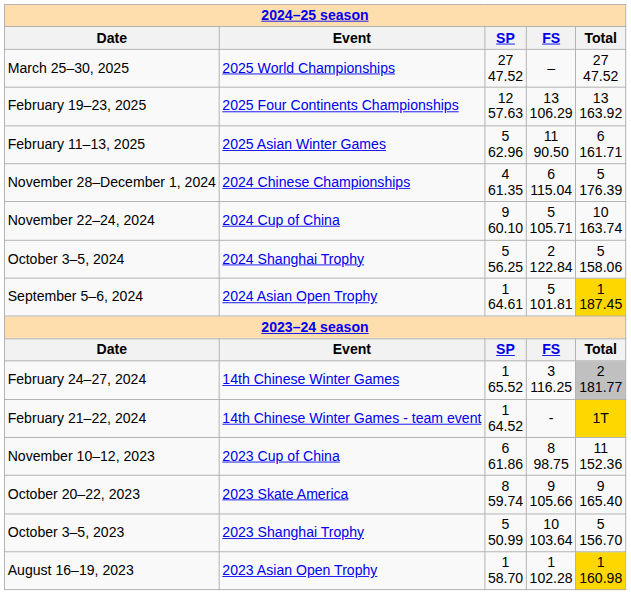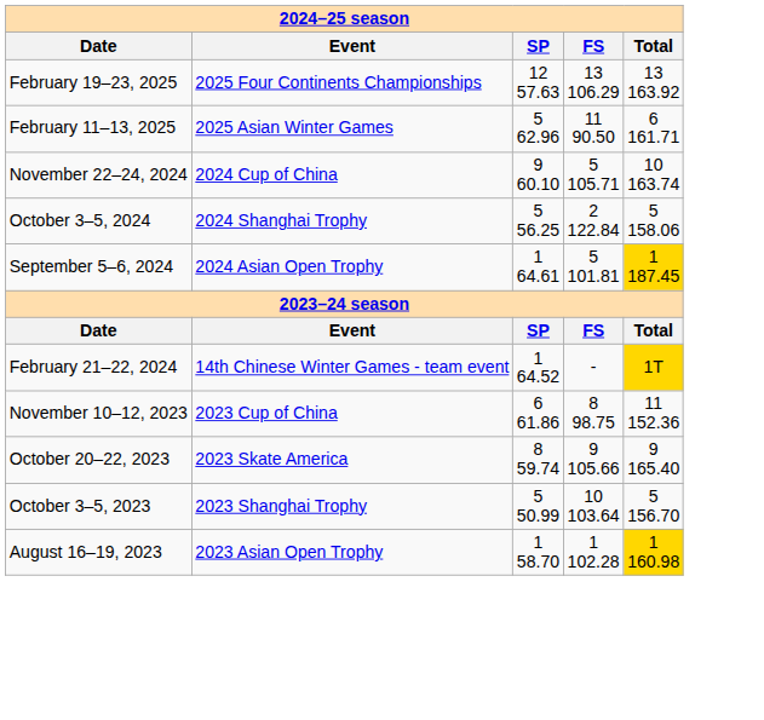- row: March 25–30, 2025 | 2025 World Championships | 27 47.52 | – | 27 47.52
- row: November 28–December 1, 2024 | 2024 Chinese Championships | 4 61.35 | 6 115.04 | 5 176.39
- row: February 24–27, 2024 | 14th Chinese Winter Games | 1 65.52 | 3 116.25 | 2 181.77
